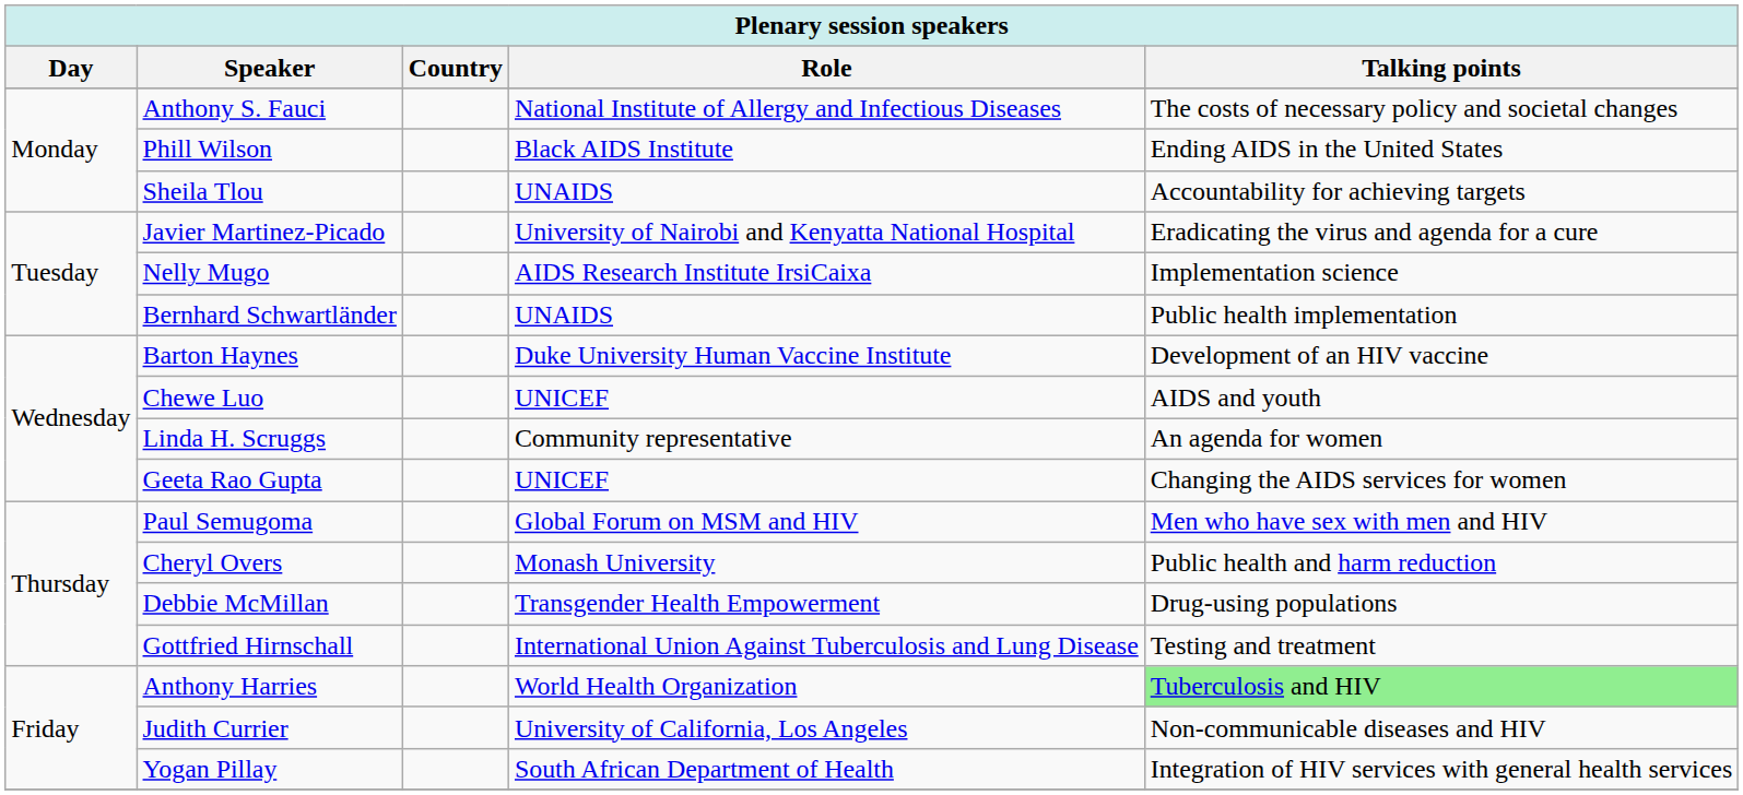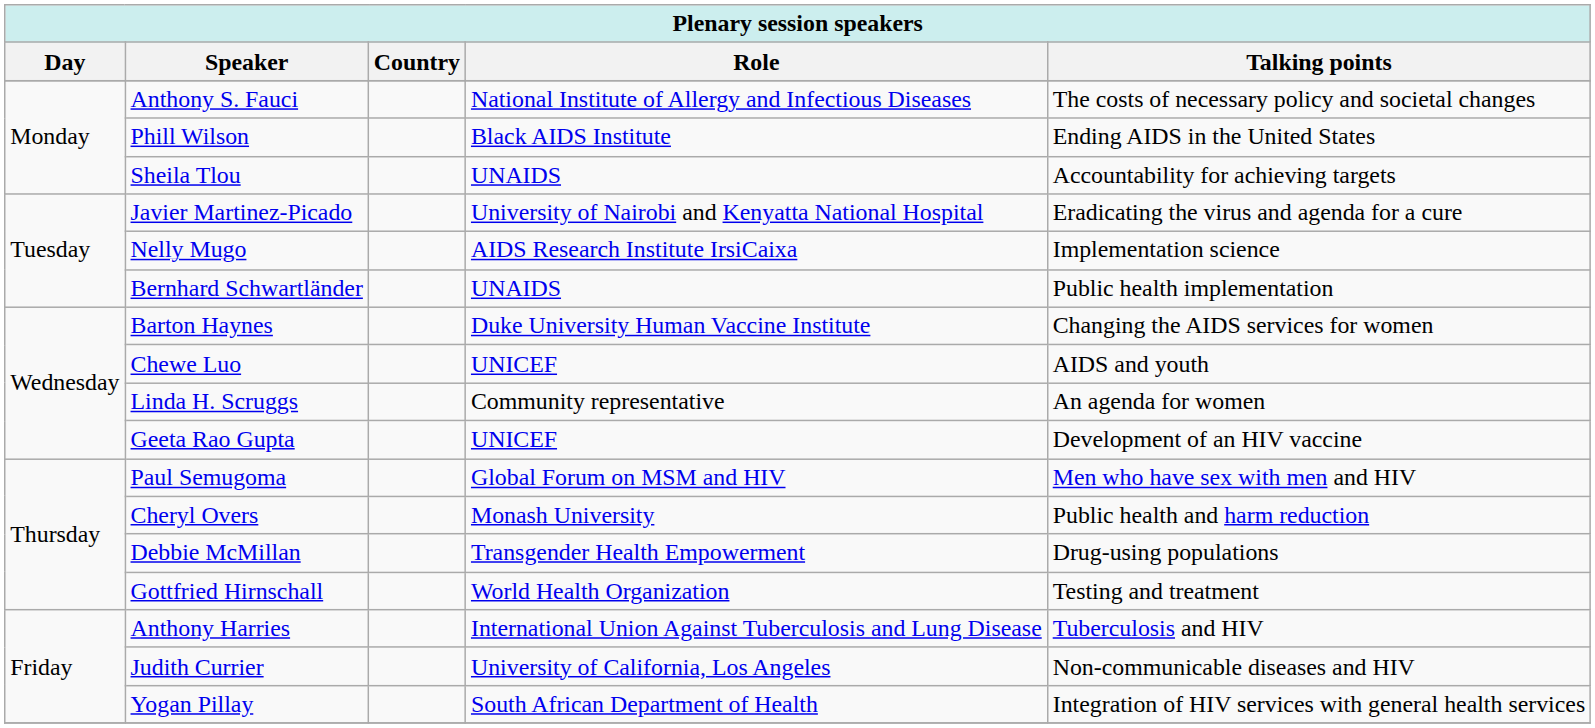Barton Haynes | Talking points: Development of an HIV vaccine -> Changing the AIDS services for women
Geeta Rao Gupta | Talking points: Changing the AIDS services for women -> Development of an HIV vaccine
Gottfried Hirnschall | Role: International Union Against Tuberculosis and Lung Disease -> World Health Organization
Anthony Harries | Role: World Health Organization -> International Union Against Tuberculosis and Lung Disease
Anthony Harries | Talking points: lightgreen background -> no background
